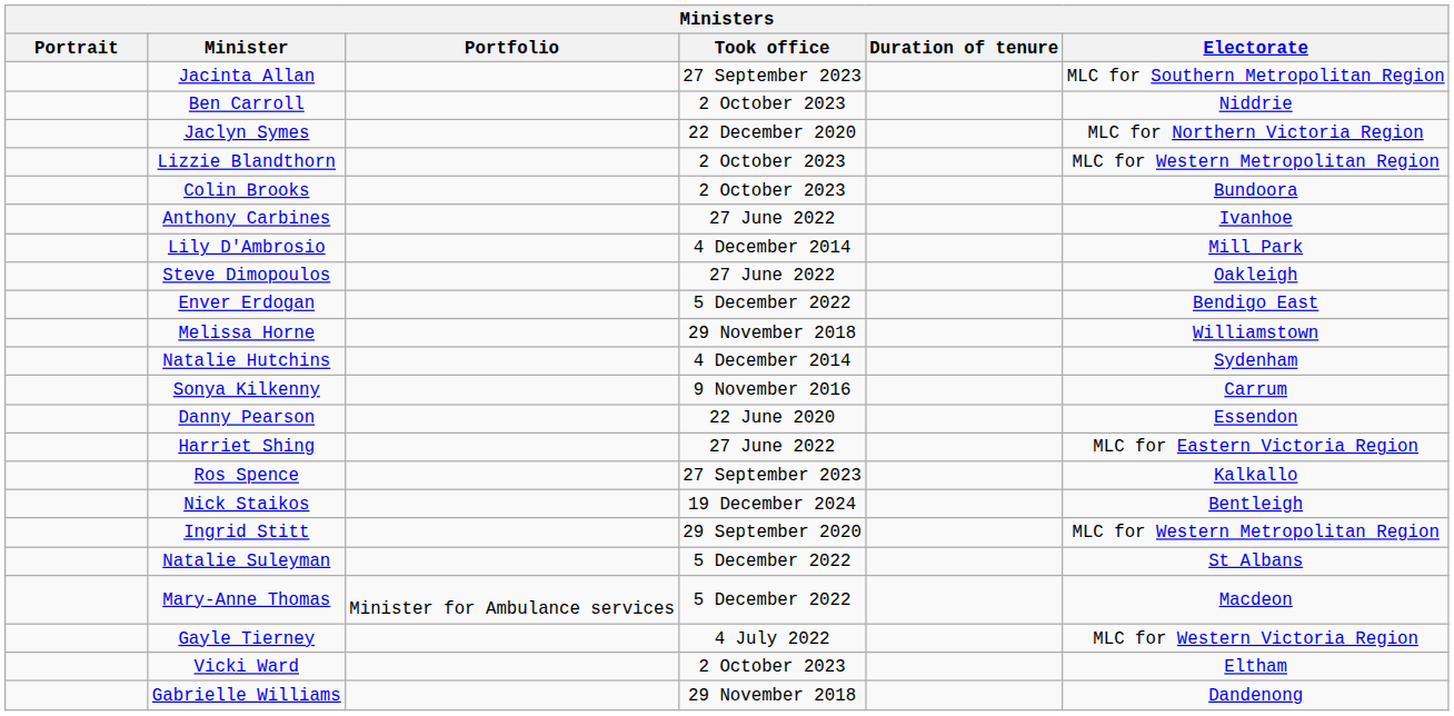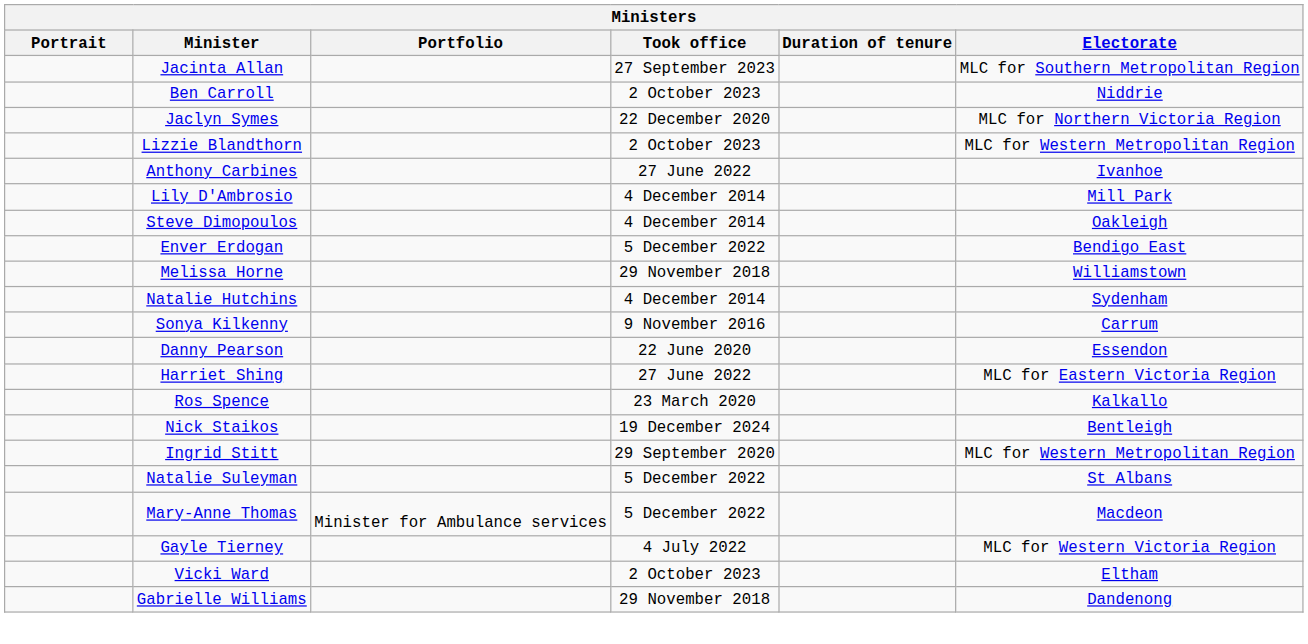- row: Colin Brooks | 2 October 2023 | Bundoora
Steve Dimopoulos | Took office: 27 June 2022 -> 4 December 2014
Ros Spence | Took office: 27 September 2023 -> 23 March 2020
